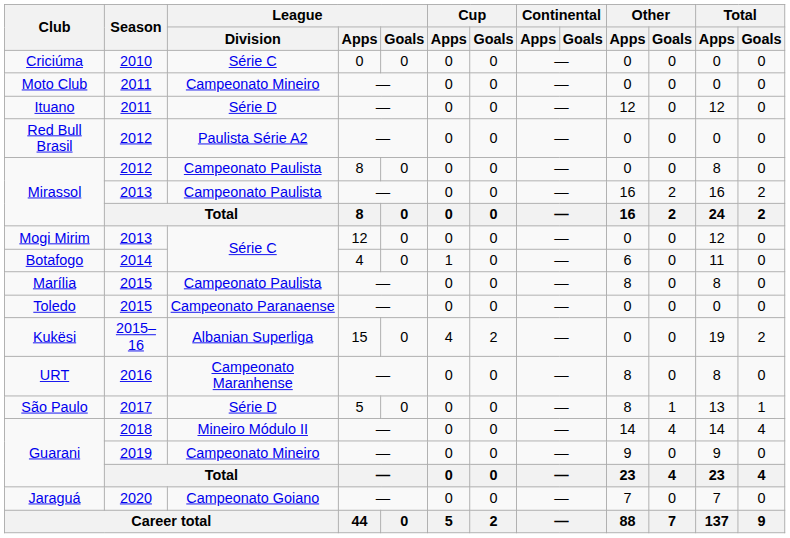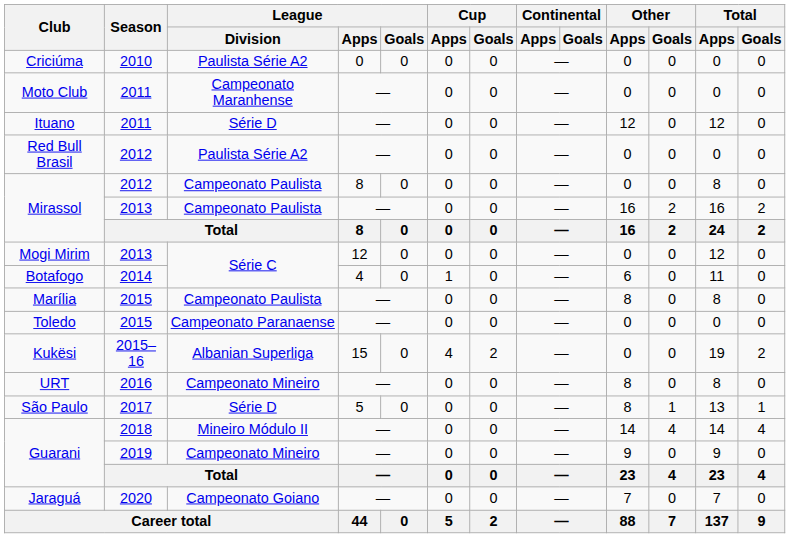Criciúma | League / Division: Série C -> Paulista Série A2
Moto Club | League / Division: Campeonato Mineiro -> Campeonato Maranhense
URT | League / Division: Campeonato Maranhense -> Campeonato Mineiro
